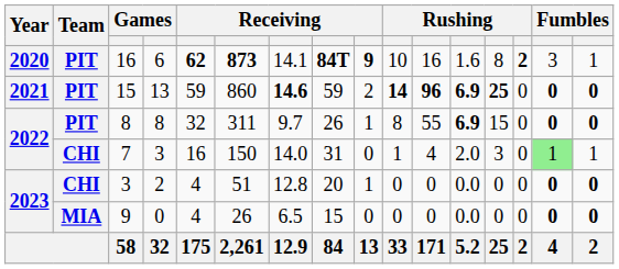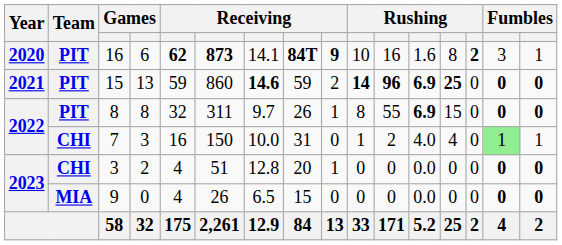7 | column 7: 14.0 -> 10.0
7 | column 11: 4 -> 2
7 | column 12: 2.0 -> 4.0
7 | column 13: 3 -> 4
